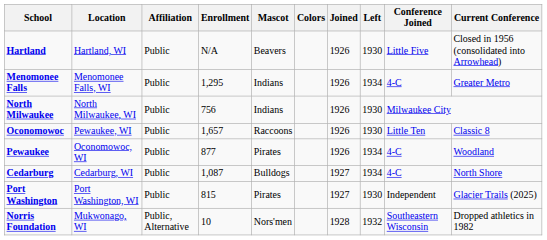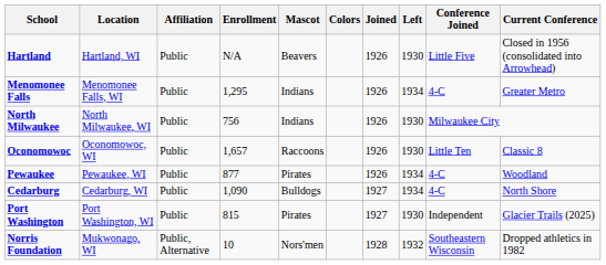Oconomowoc | Location: Pewaukee, WI -> Oconomowoc, WI
Pewaukee | Location: Oconomowoc, WI -> Pewaukee, WI
Cedarburg | Enrollment: 1,087 -> 1,090
